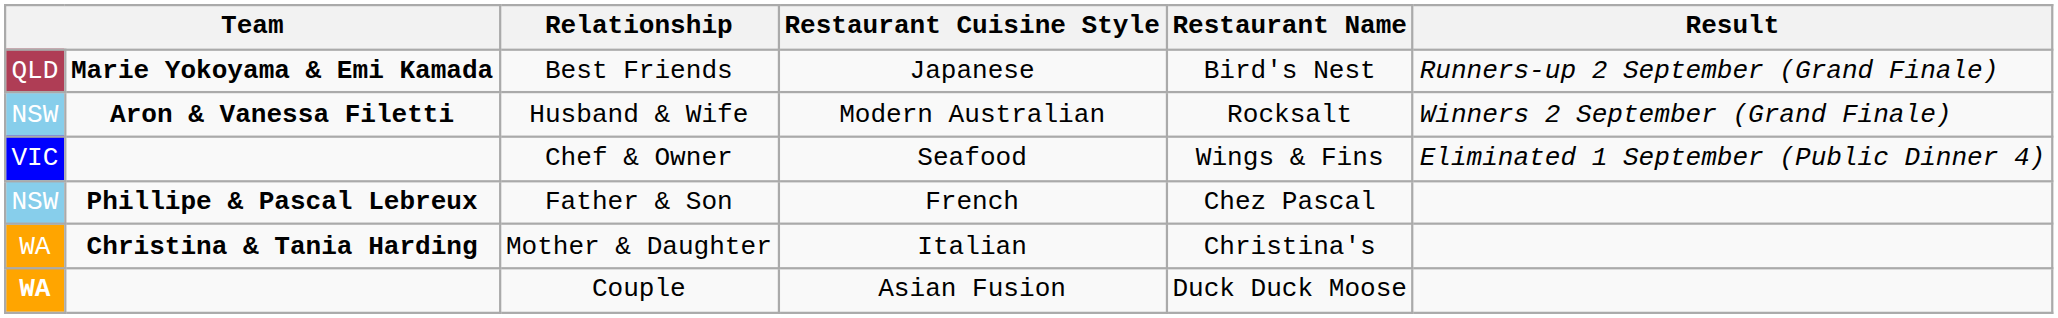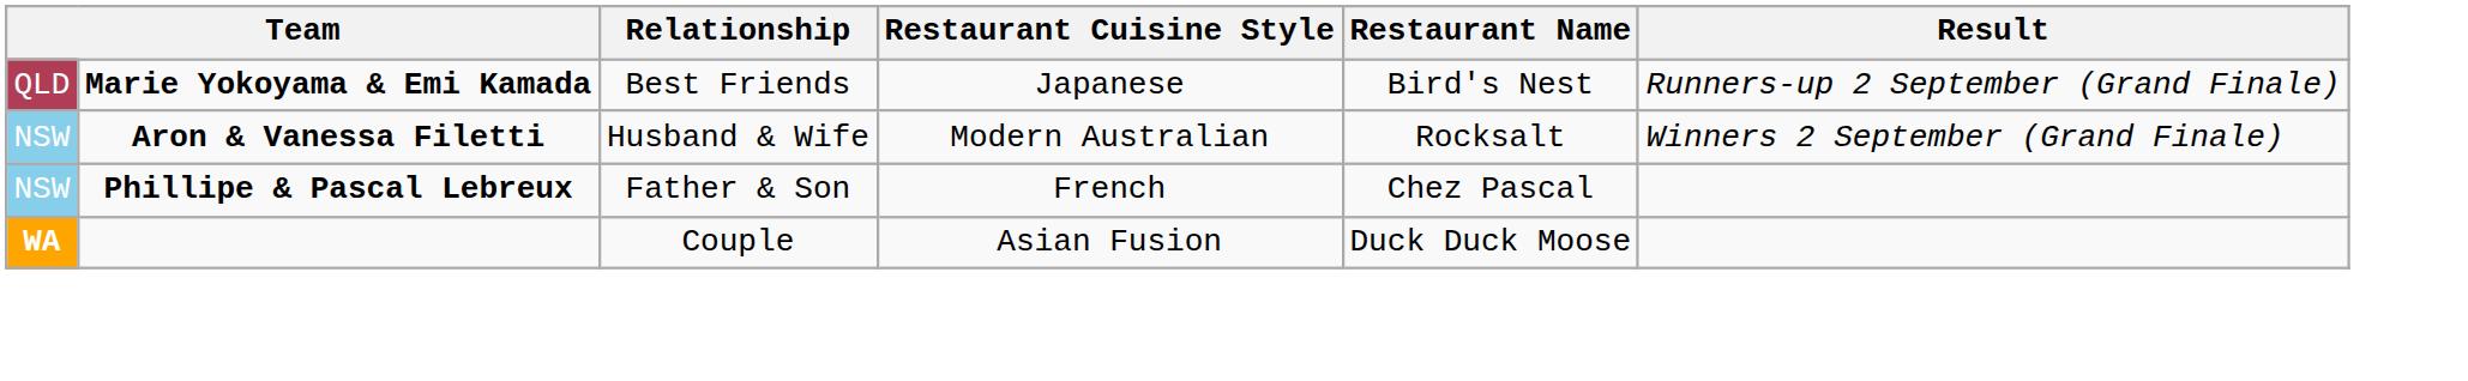- row: VIC | Chef & Owner | Seafood | Wings & Fins | Eliminated 1 September (Public Dinner 4)
- row: WA | Christina & Tania Harding | Mother & Daughter | Italian | Christina's
